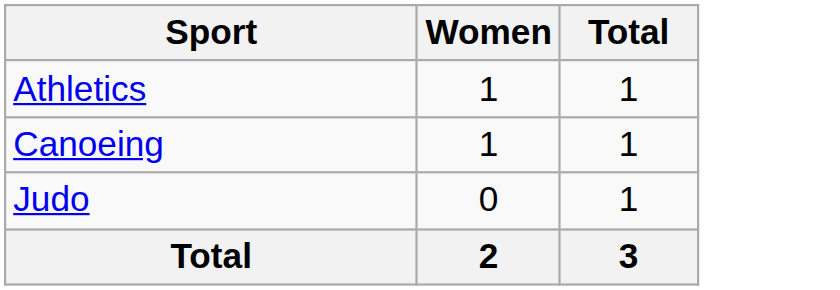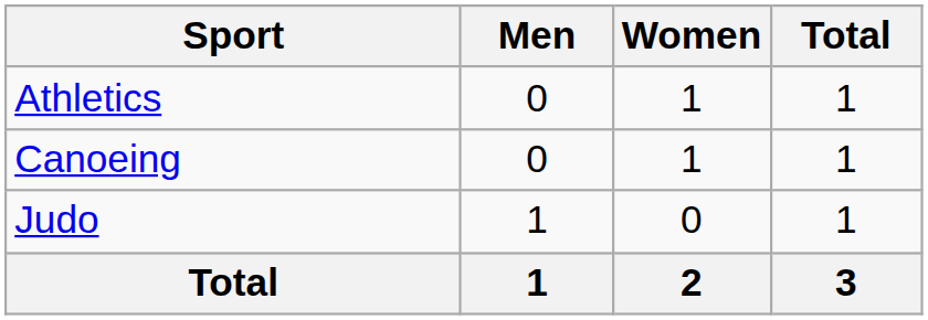+ column: Men | 0 | 0 | 1 | 1
